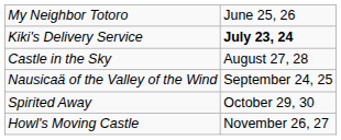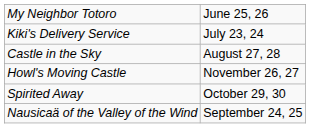Kiki's Delivery Service | column 2: bold -> normal
rows swapped: Nausicaä of the Valley of the Wind <-> Howl's Moving Castle
